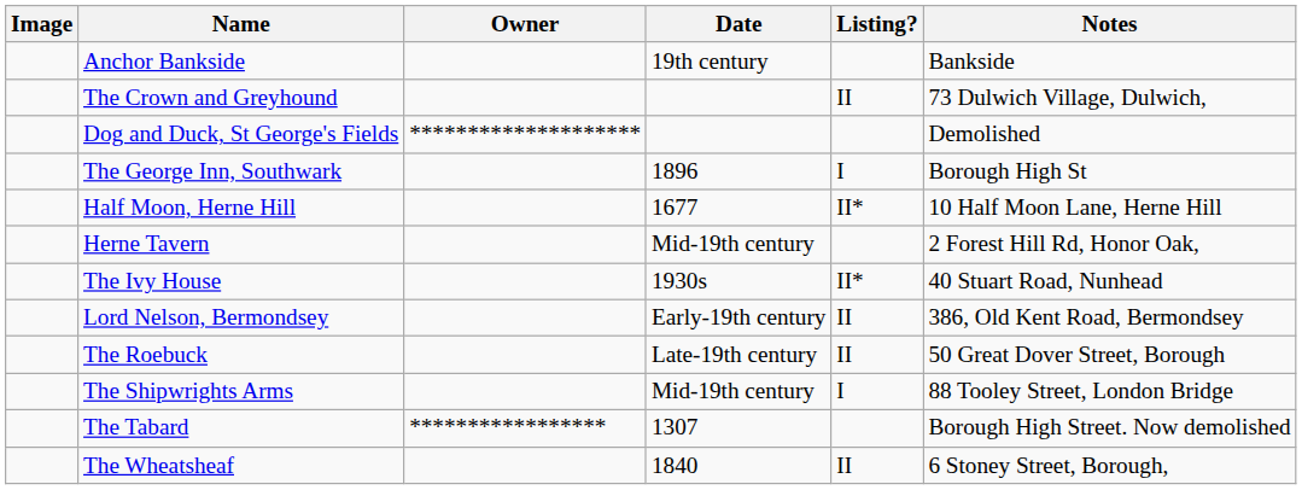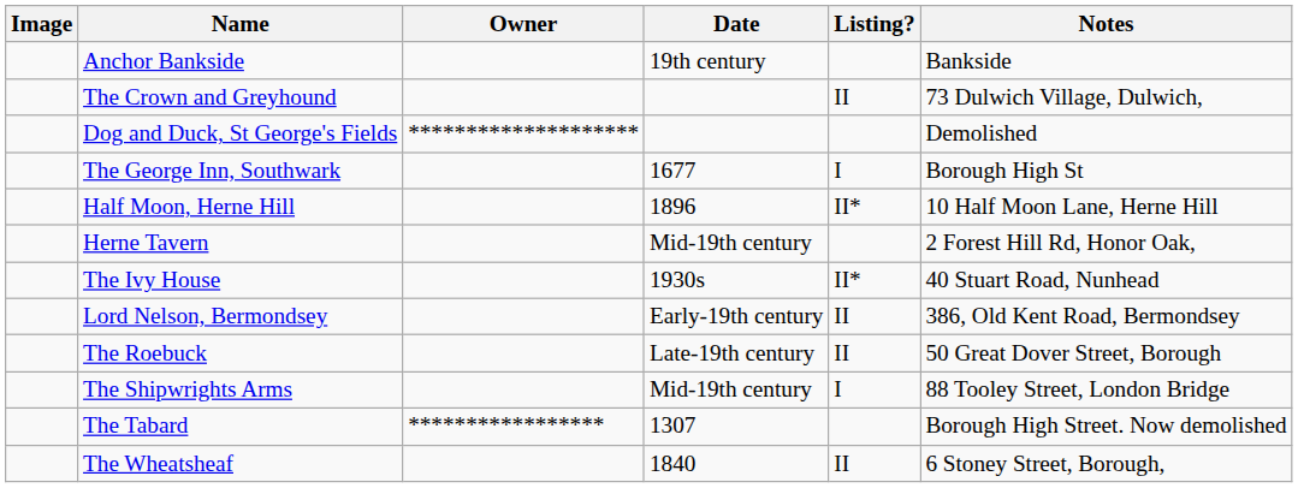The George Inn, Southwark | Date: 1896 -> 1677
Half Moon, Herne Hill | Date: 1677 -> 1896
